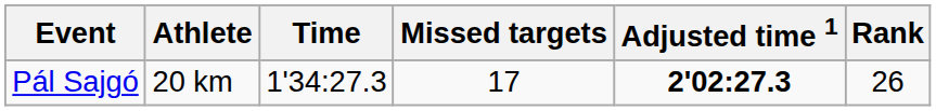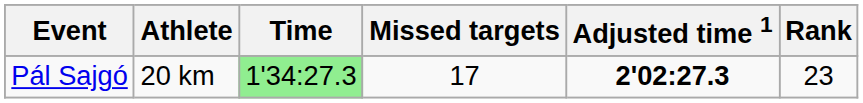Pál Sajgó | Time: no background -> lightgreen background
Pál Sajgó | Rank: 26 -> 23
